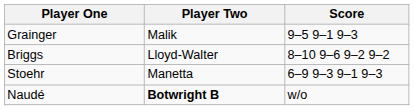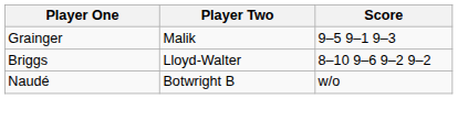- row: Stoehr | Manetta | 6–9 9–3 9–1 9–3
Naudé | Player Two: bold -> normal
